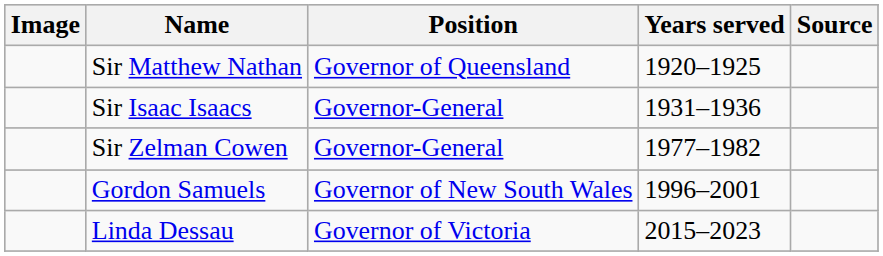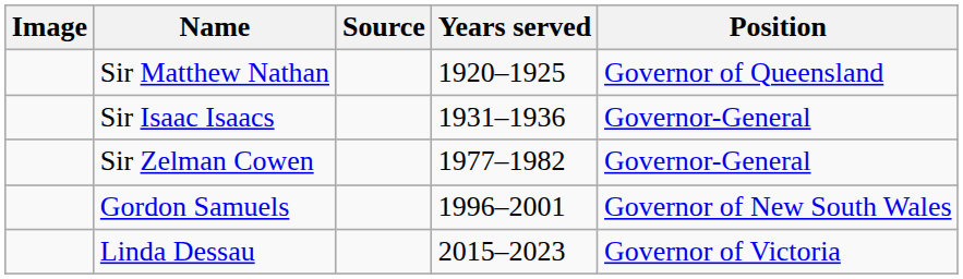columns swapped: Position <-> Source
